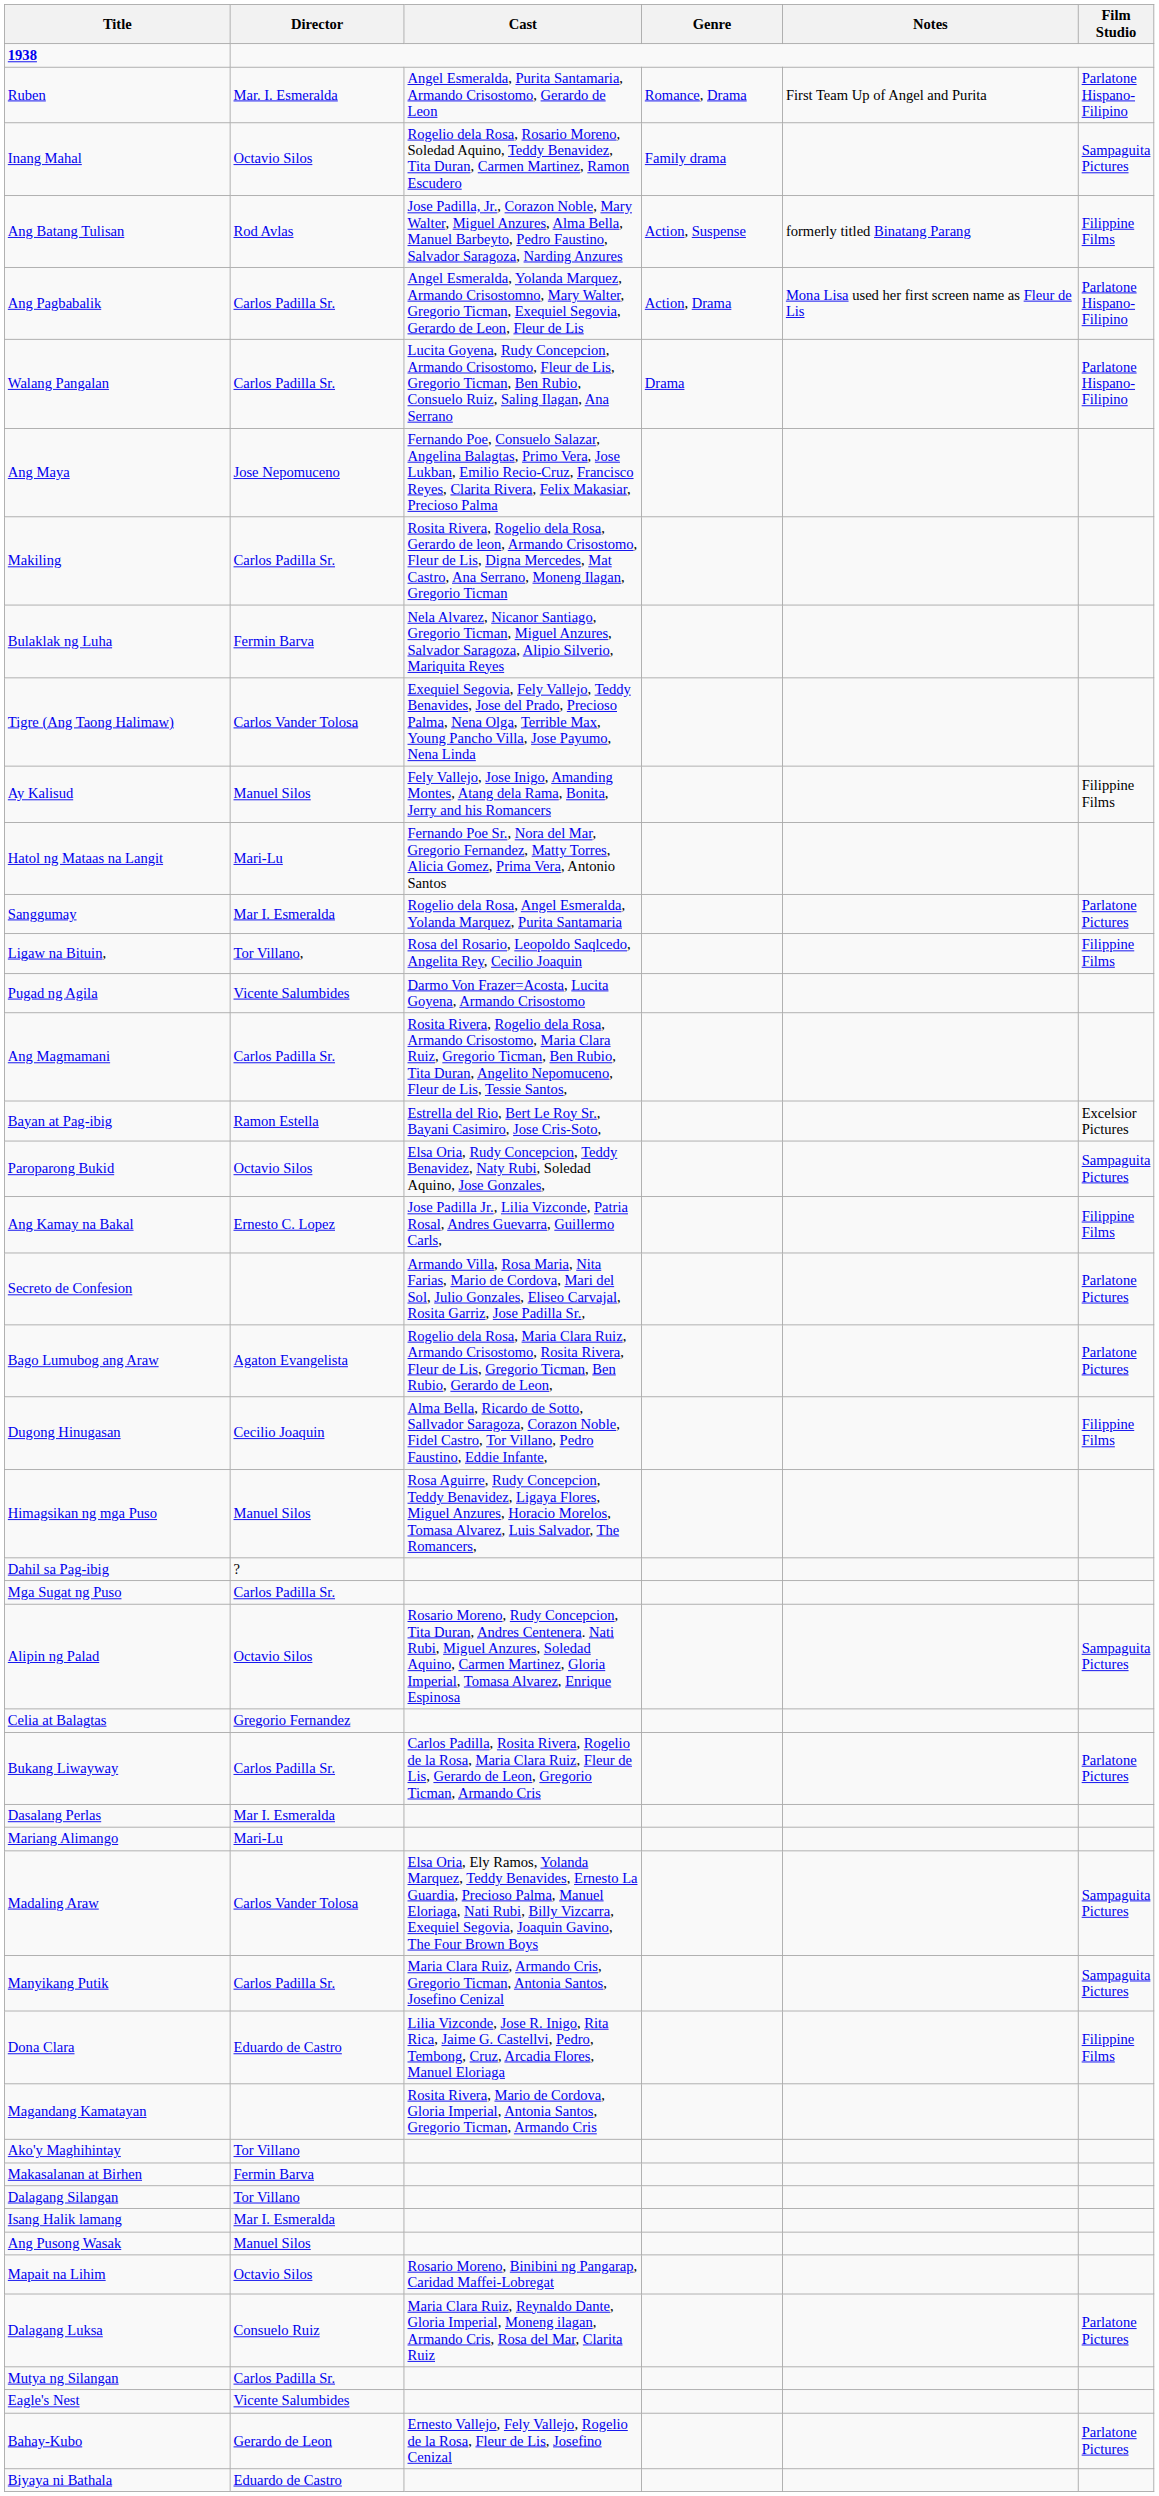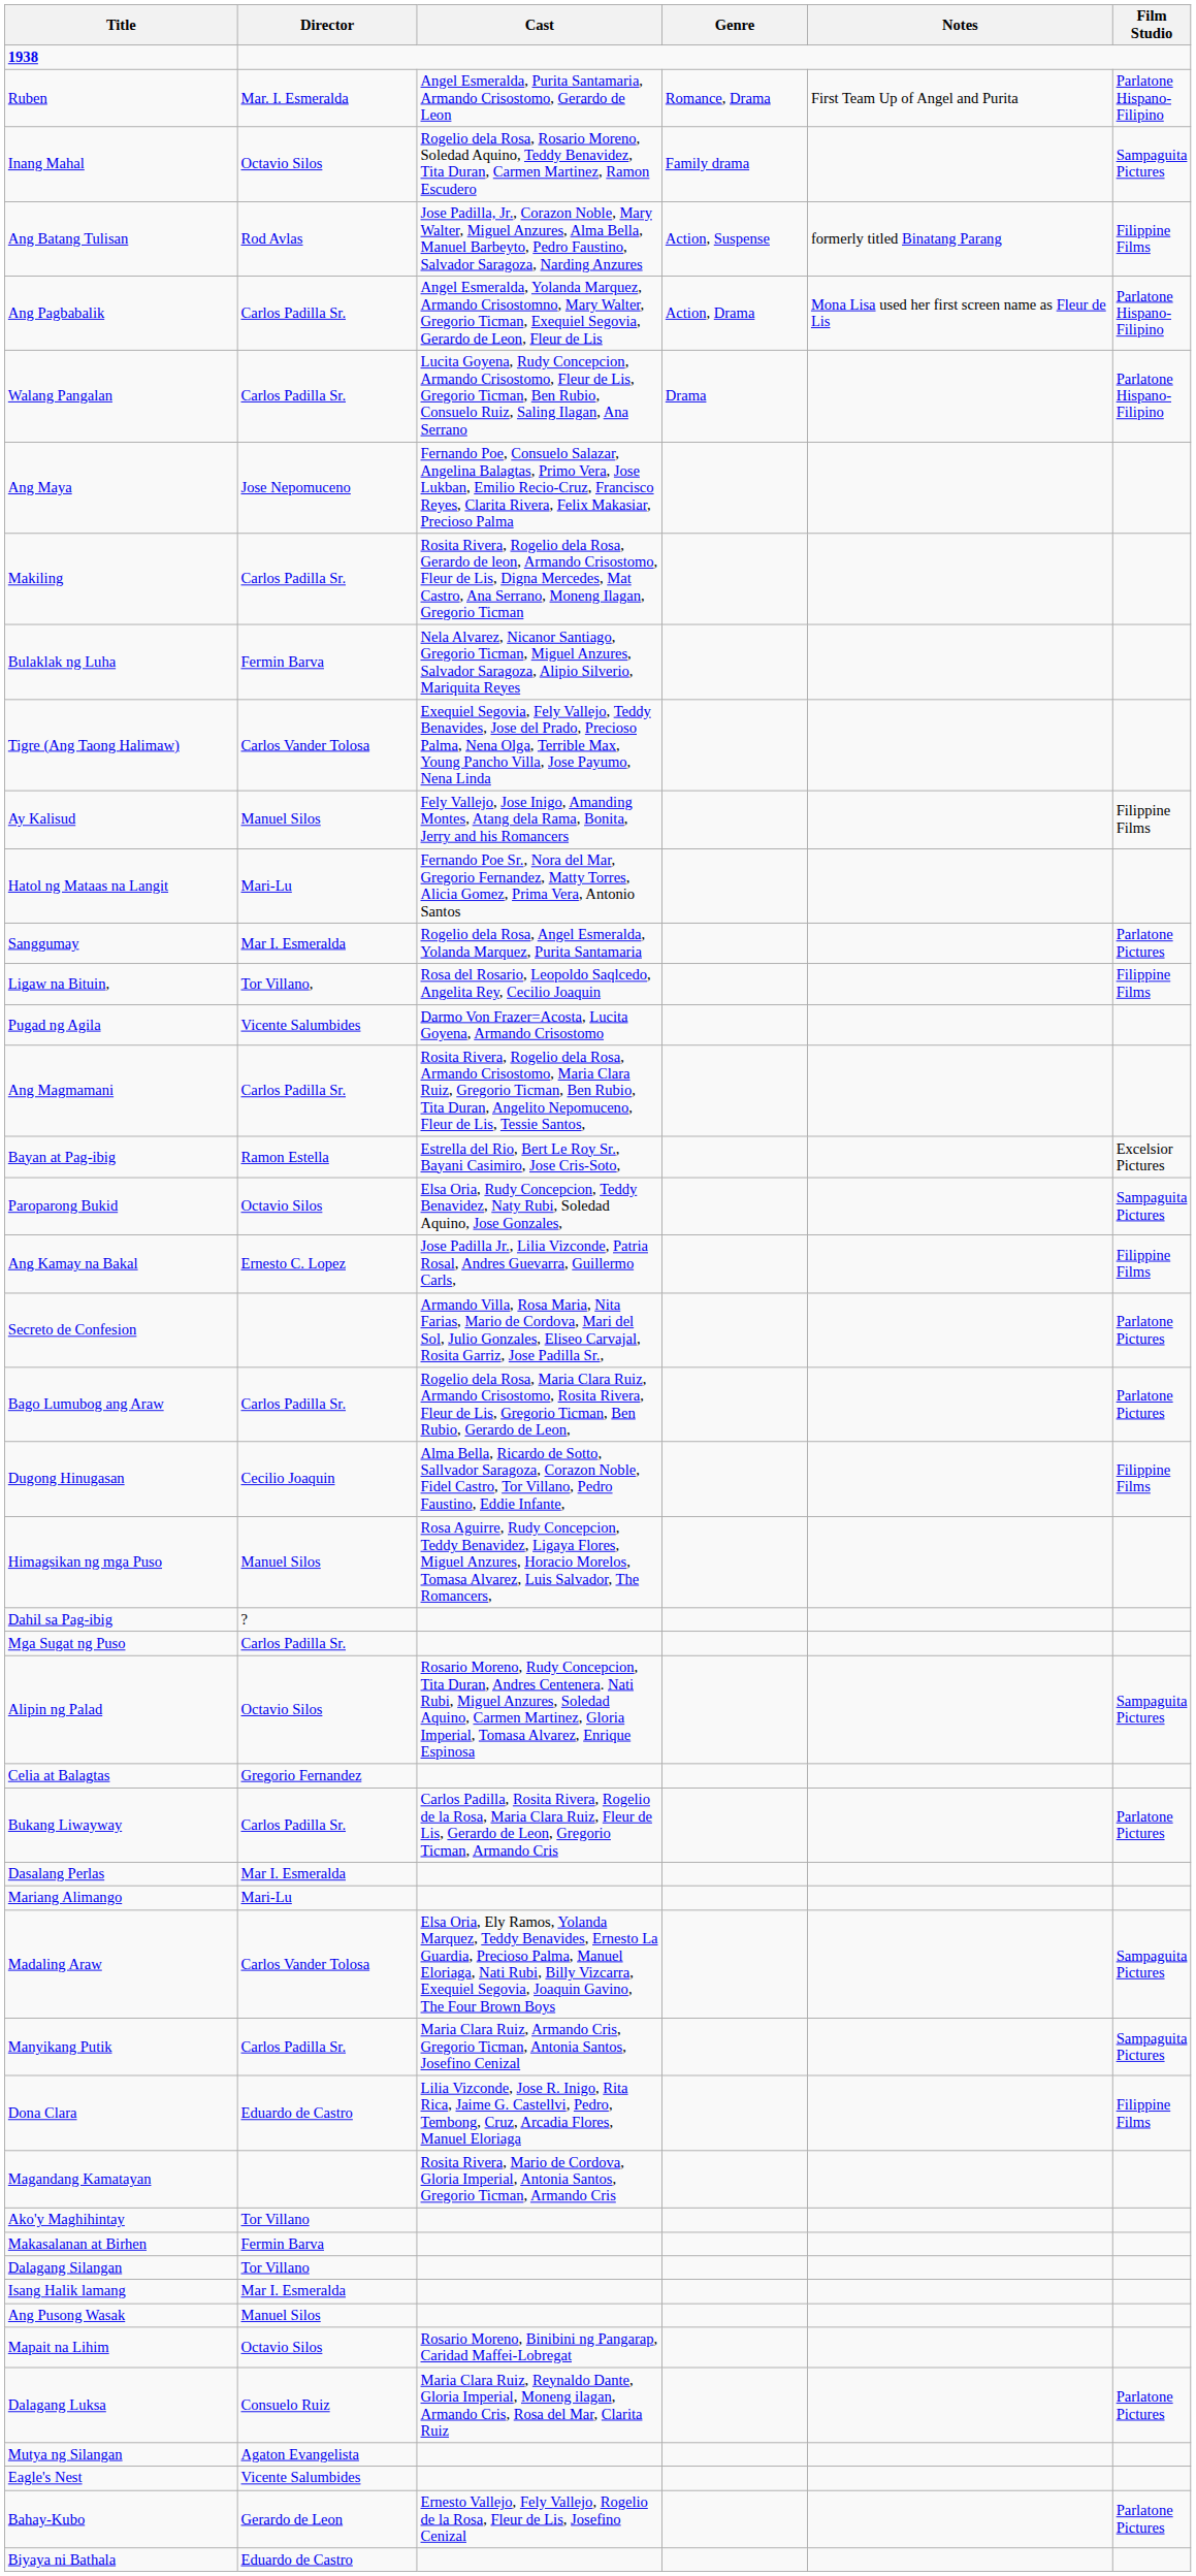Bago Lumubog ang Araw | Director: Agaton Evangelista -> Carlos Padilla Sr.
Mutya ng Silangan | Director: Carlos Padilla Sr. -> Agaton Evangelista
